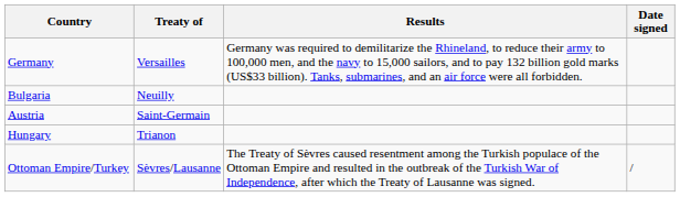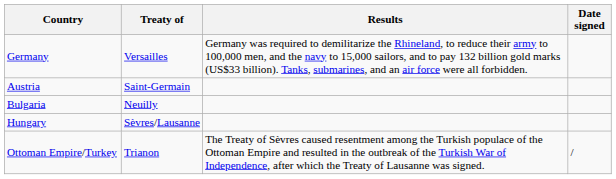rows swapped: Austria <-> Bulgaria
Hungary | Treaty of: Trianon -> Sèvres/Lausanne
Ottoman Empire/Turkey | Treaty of: Sèvres/Lausanne -> Trianon
